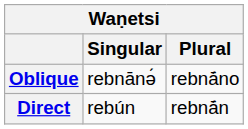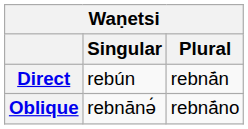rows swapped: Direct <-> Oblique
